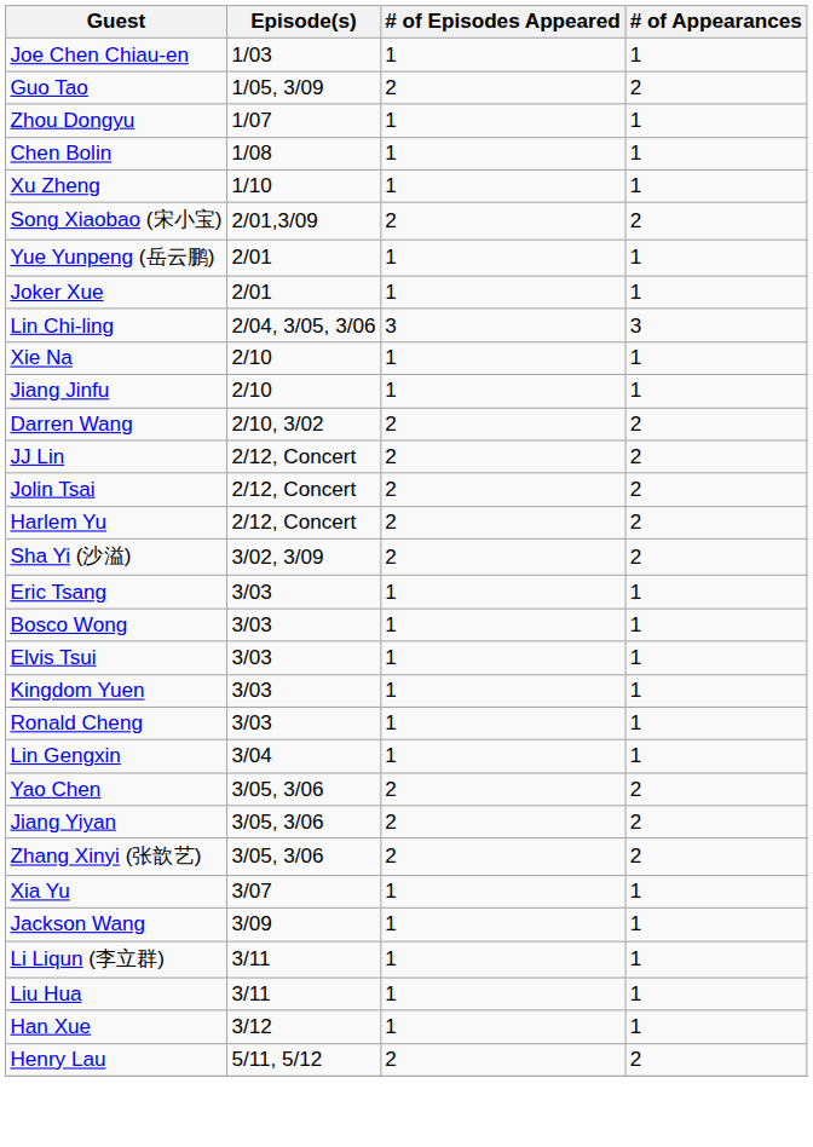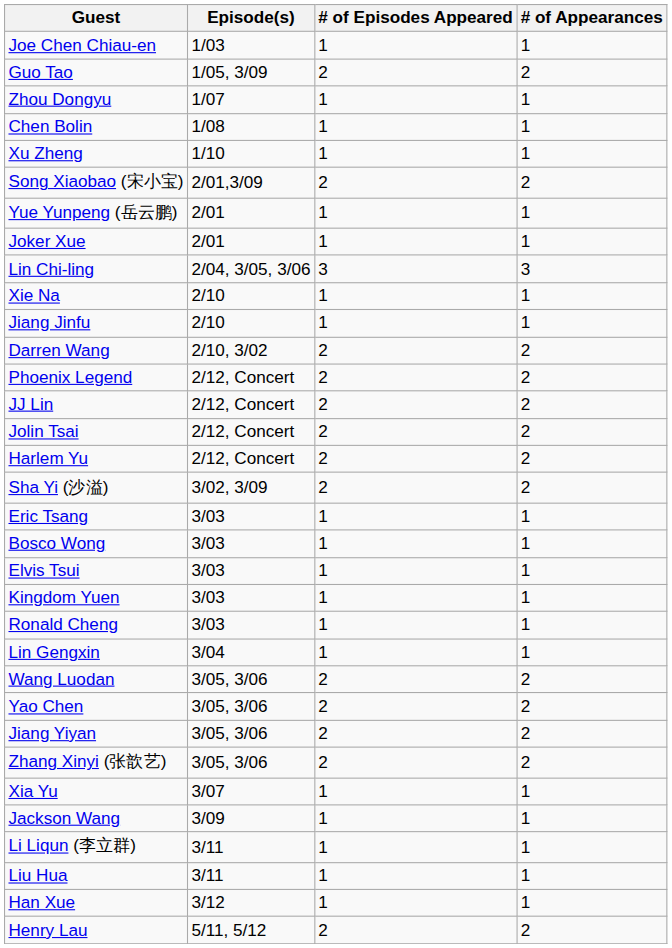+ row: Phoenix Legend | 2/12, Concert | 2 | 2
+ row: Wang Luodan | 3/05, 3/06 | 2 | 2
